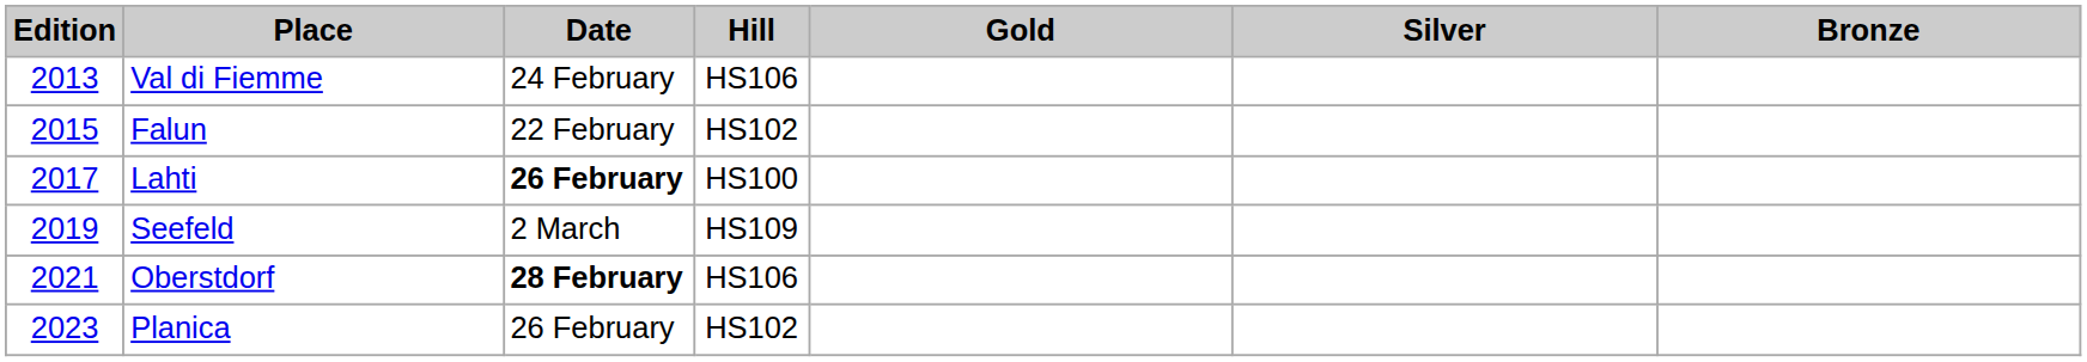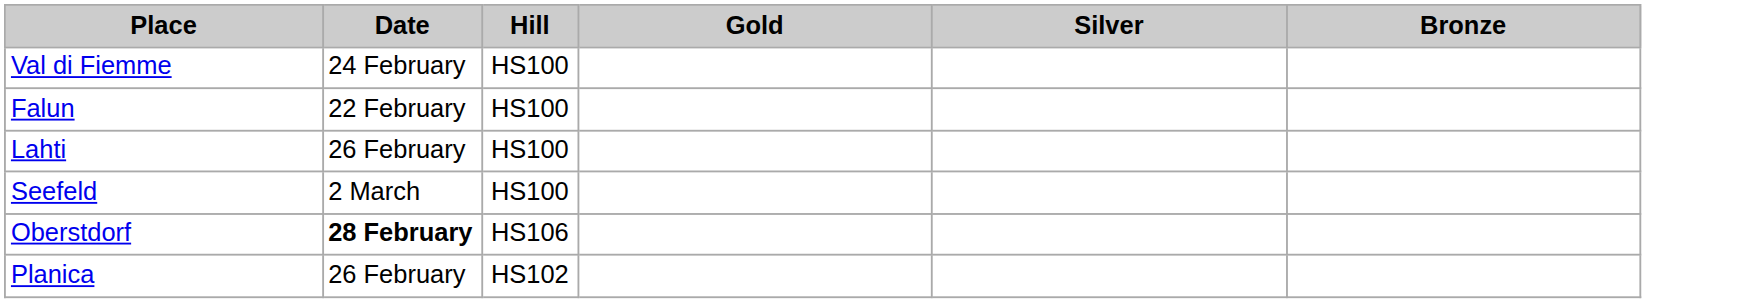- column: Edition | 2013 | 2015 | 2017 | 2019 | 2021 | 2023
Val di Fiemme | Hill: HS106 -> HS100
Falun | Hill: HS102 -> HS100
Lahti | Date: bold -> normal
Seefeld | Hill: HS109 -> HS100
